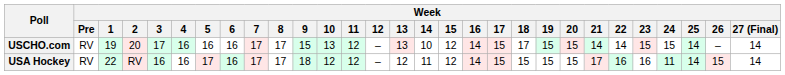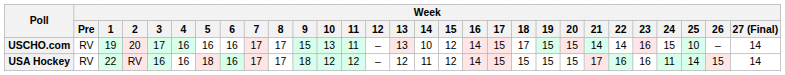USCHO.com | Week / 11: 12 -> 11
USCHO.com | Week / 23: 15 -> 16
USCHO.com | Week / 25: 14 -> 10
USA Hockey | Week / 5: 17 -> 18
